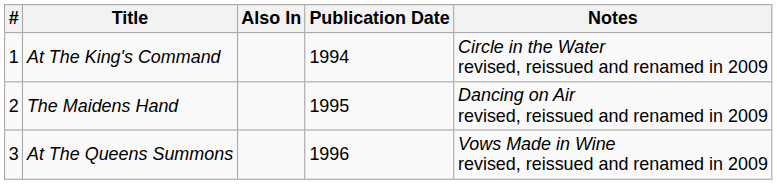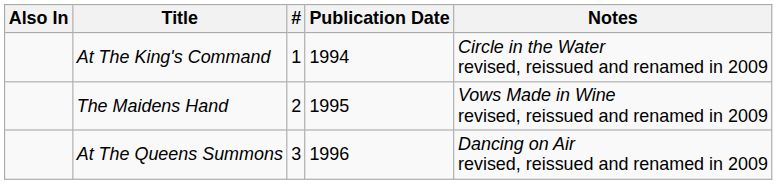columns swapped: # <-> Also In
The Maidens Hand | Notes: Dancing on Air revised, reissued and renamed in 2009 -> Vows Made in Wine revised, reissued and renamed in 2009
At The Queens Summons | Notes: Vows Made in Wine revised, reissued and renamed in 2009 -> Dancing on Air revised, reissued and renamed in 2009
